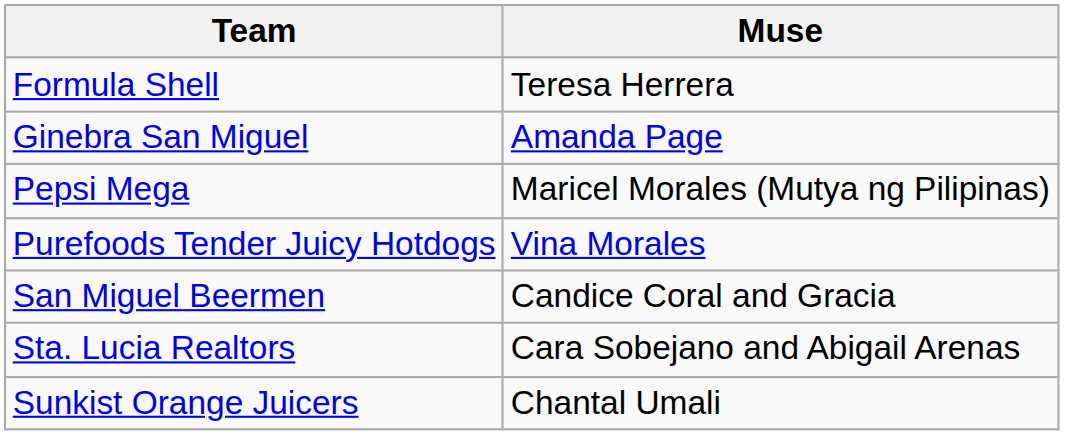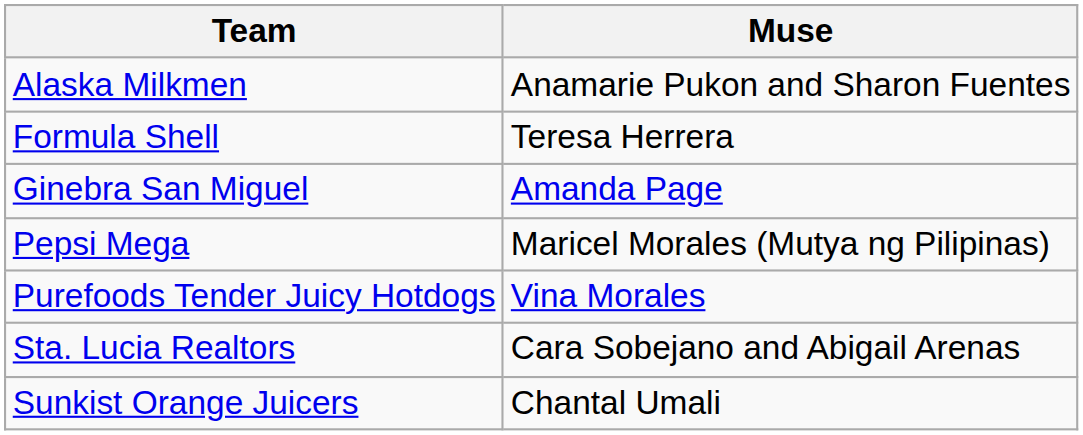+ row: Alaska Milkmen | Anamarie Pukon and Sharon Fuentes
- row: San Miguel Beermen | Candice Coral and Gracia
